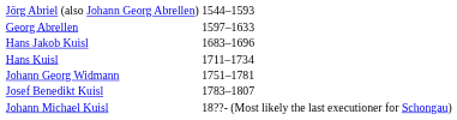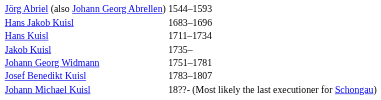- row: Georg Abrellen | 1597–1633
+ row: Jakob Kuisl | 1735–
